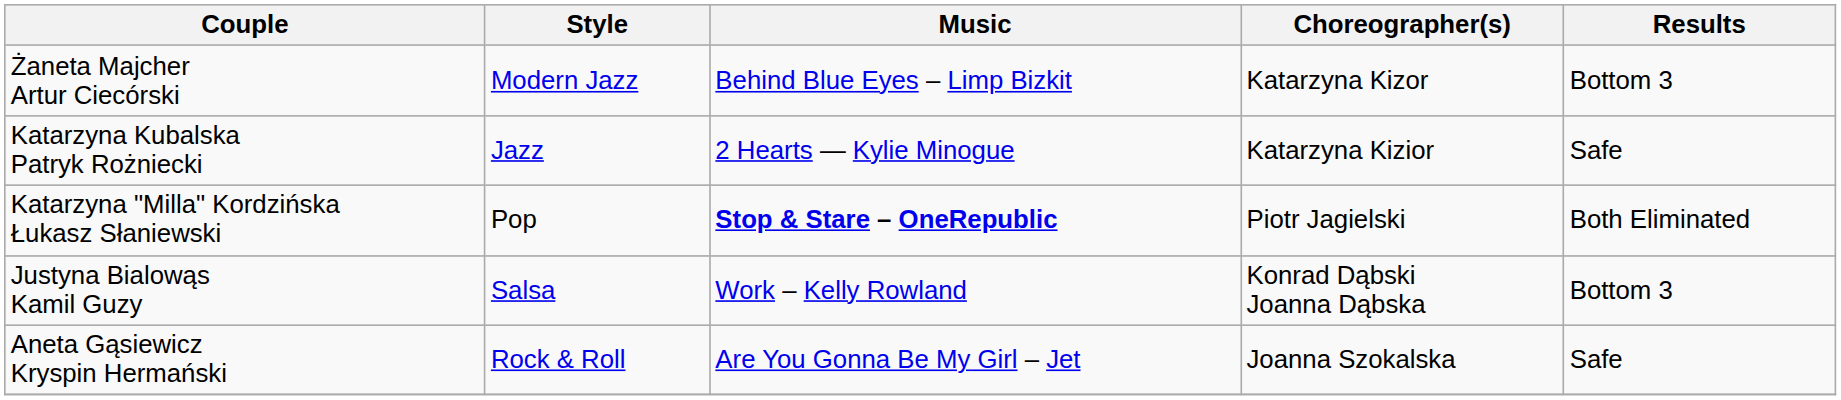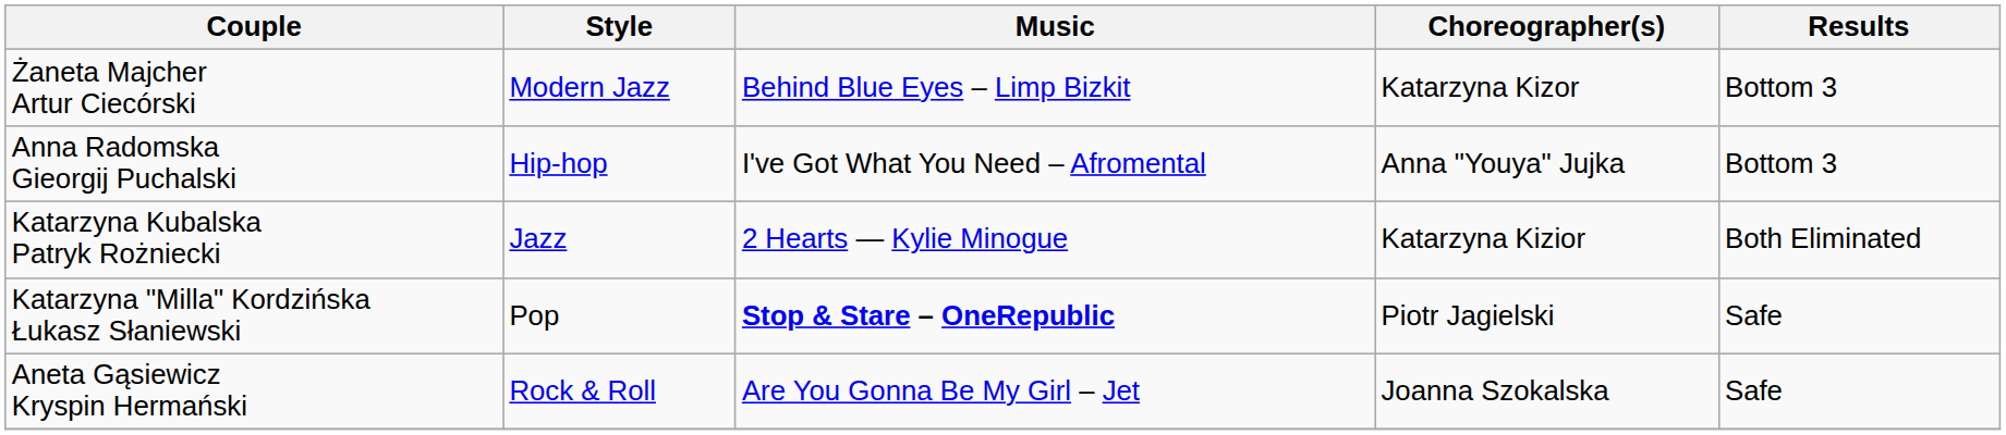+ row: Anna Radomska Gieorgij Puchalski | Hip-hop | I've Got What You Need – Afromental | Anna "Youya" Jujka | Bottom 3
Katarzyna Kubalska Patryk Rożniecki | Results: Safe -> Both Eliminated
Katarzyna "Milla" Kordzińska Łukasz Słaniewski | Results: Both Eliminated -> Safe
- row: Justyna Bialowąs Kamil Guzy | Salsa | Work – Kelly Rowland | Konrad Dąbski Joanna Dąbska | Bottom 3
